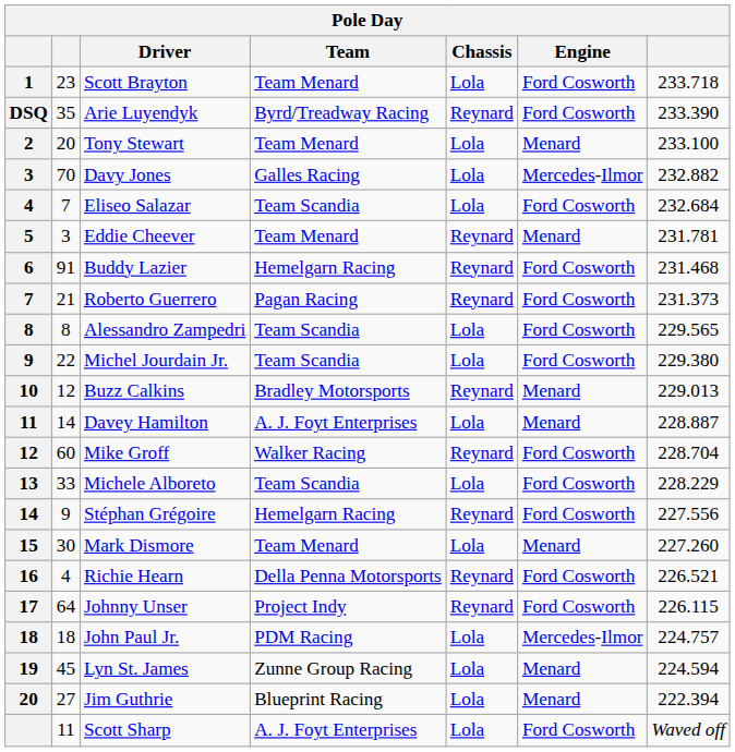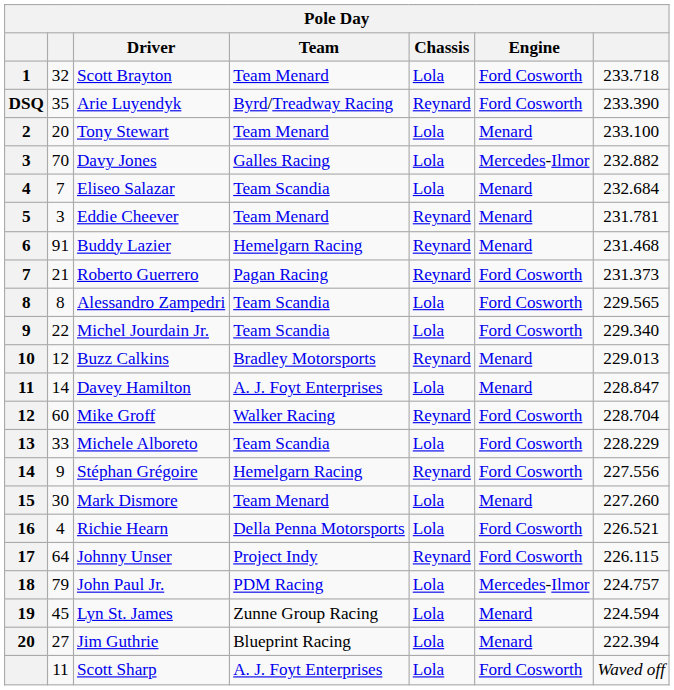Scott Brayton | column 2: 23 -> 32
Eliseo Salazar | Engine: Ford Cosworth -> Menard
Buddy Lazier | Engine: Ford Cosworth -> Menard
Michel Jourdain Jr. | column 7: 229.380 -> 229.340
Davey Hamilton | column 7: 228.887 -> 228.847
Richie Hearn | Chassis: Reynard -> Lola
John Paul Jr. | column 2: 18 -> 79
